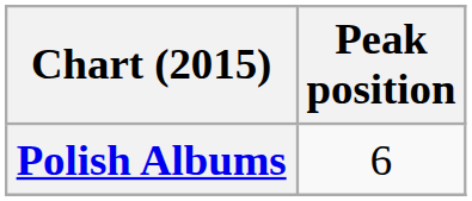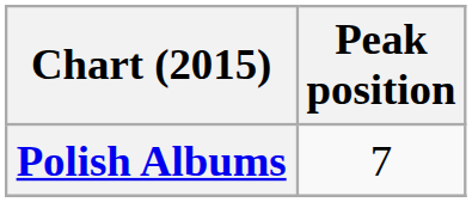Polish Albums | Peak position: 6 -> 7
